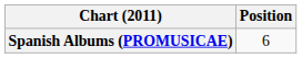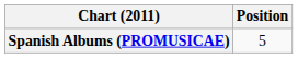Spanish Albums (PROMUSICAE) | Position: 6 -> 5
